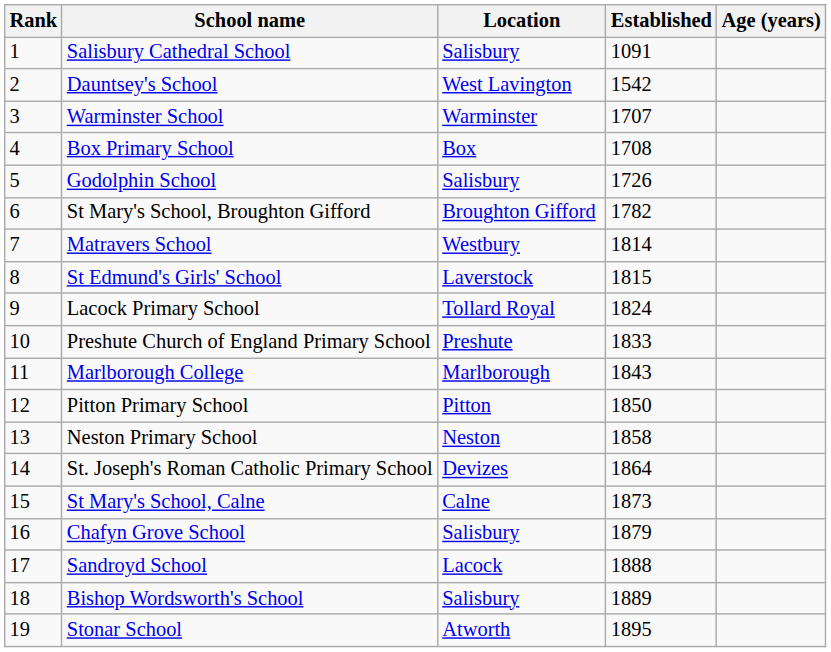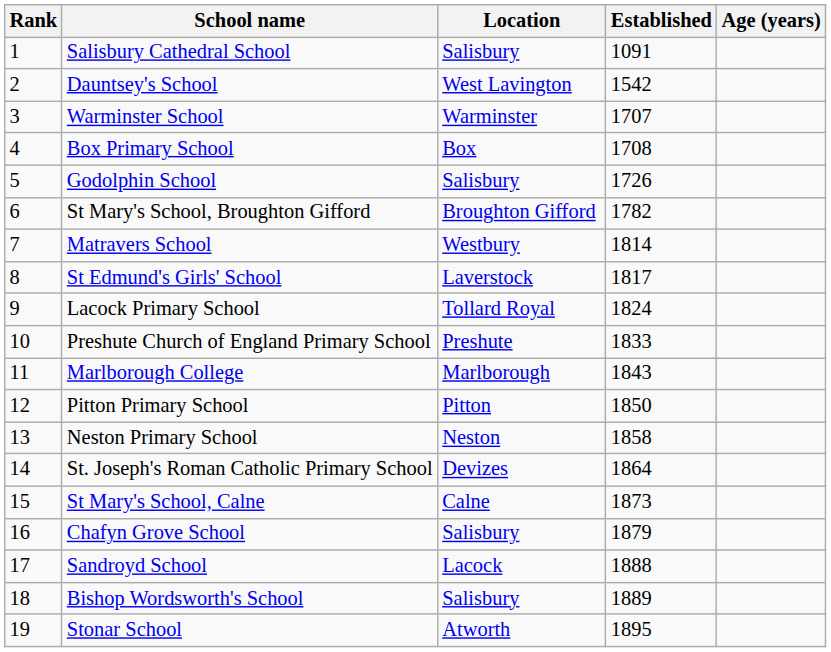St Edmund's Girls' School | Established: 1815 -> 1817
